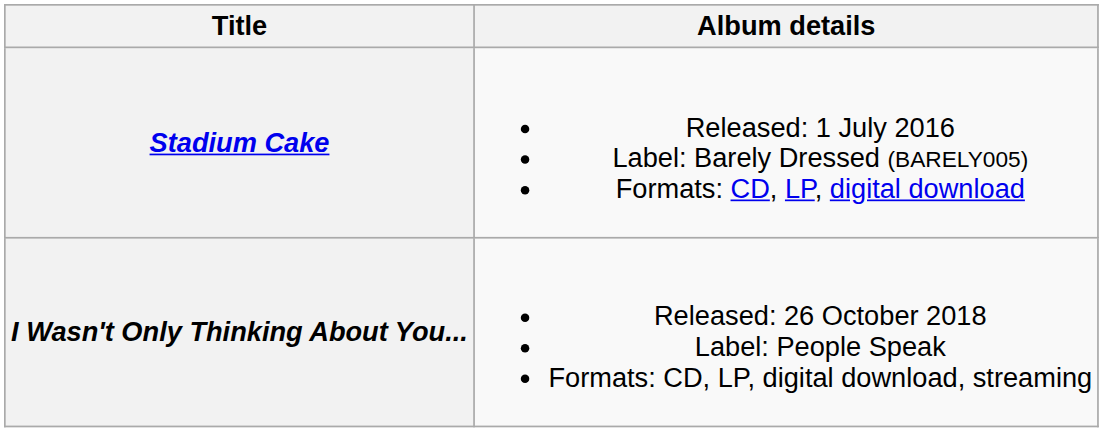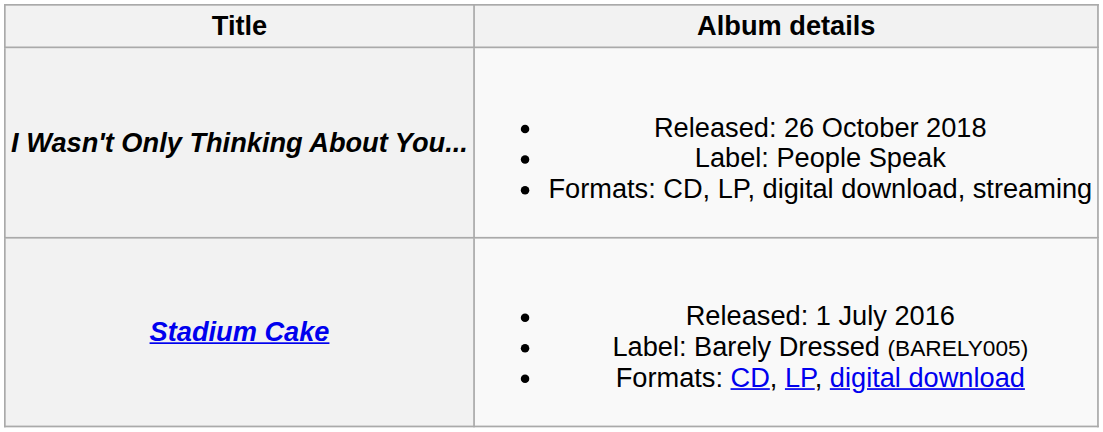rows swapped: Stadium Cake <-> I Wasn't Only Thinking About You...
